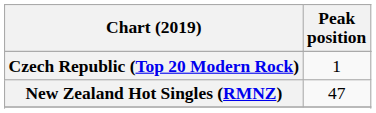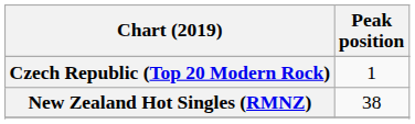New Zealand Hot Singles (RMNZ) | Peak position: 47 -> 38
